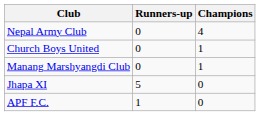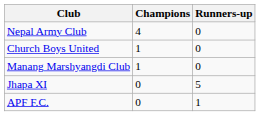columns swapped: Champions <-> Runners-up
